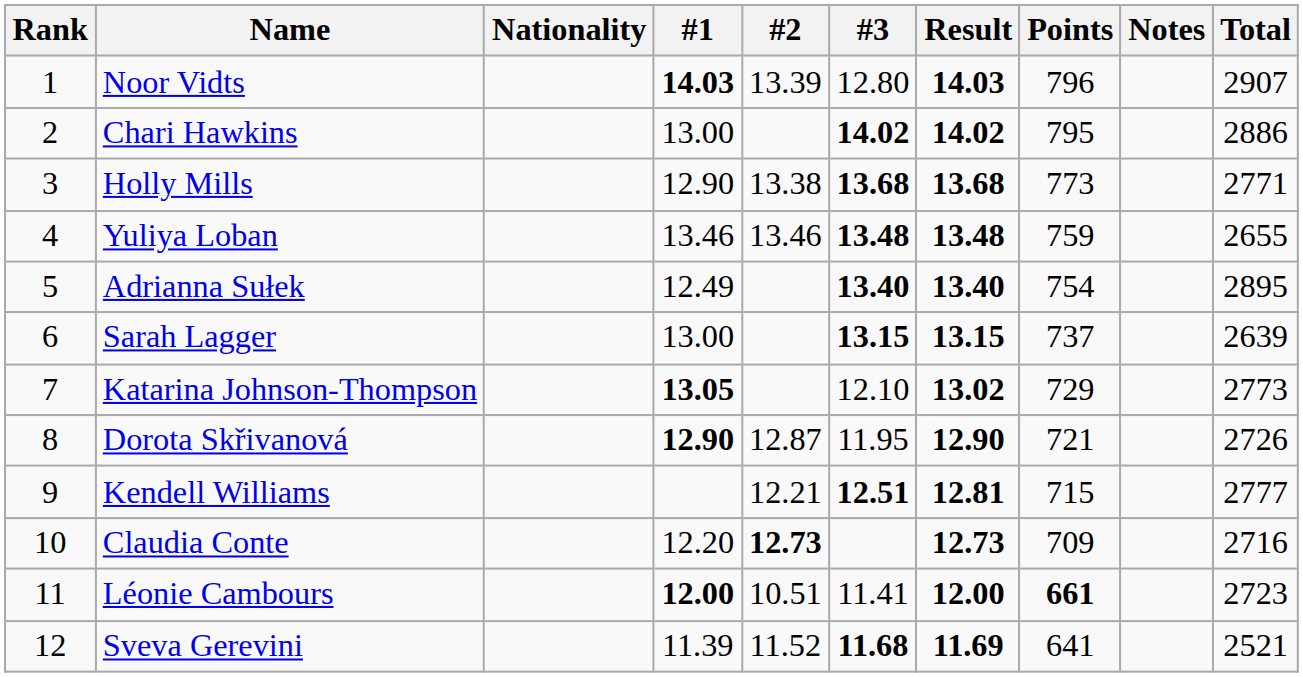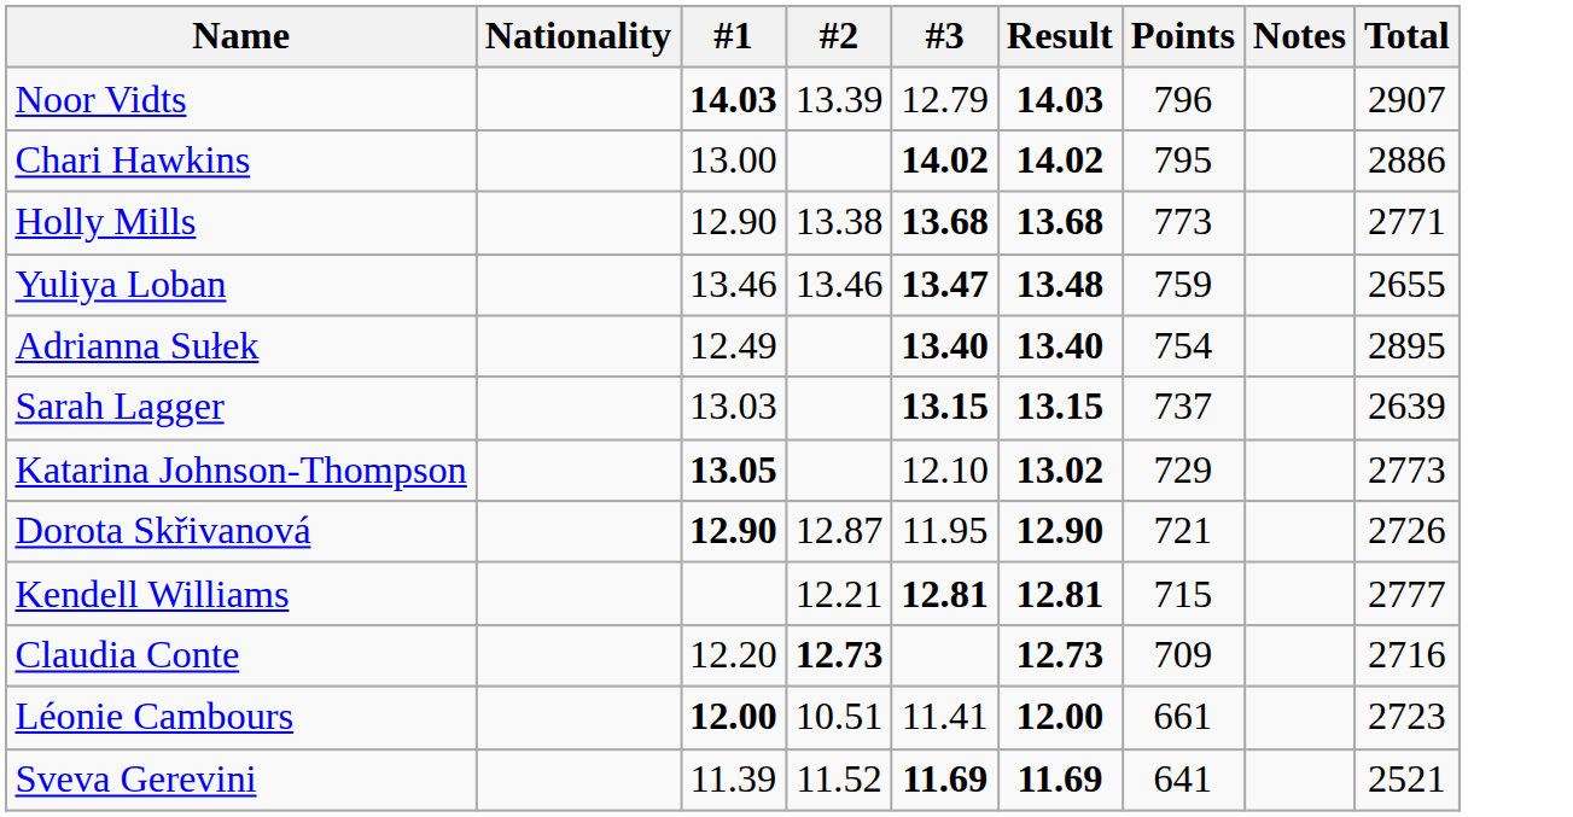- column: Rank | 1 | 2 | 3 | 4 | 5 | 6 | 7 | 8 | 9 | 10 | 11 | 12
Noor Vidts | #3: 12.80 -> 12.79
Yuliya Loban | #3: 13.48 -> 13.47
Sarah Lagger | #1: 13.00 -> 13.03
Kendell Williams | #3: 12.51 -> 12.81
Léonie Cambours | Points: bold -> normal
Sveva Gerevini | #3: 11.68 -> 11.69
